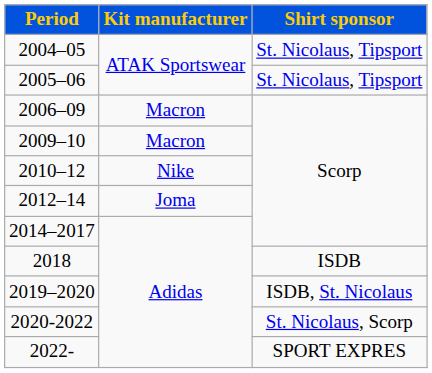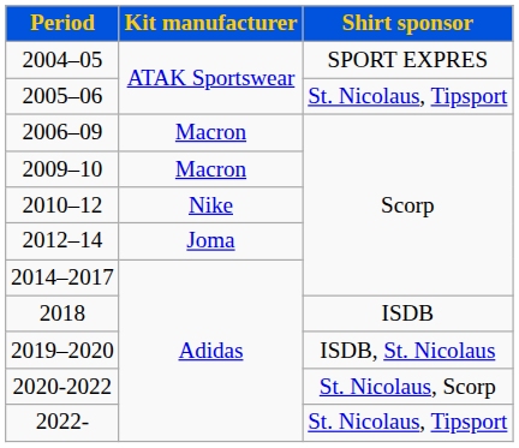2004–05 | Shirt sponsor: St. Nicolaus, Tipsport -> SPORT EXPRES
2022- | Shirt sponsor: SPORT EXPRES -> St. Nicolaus, Tipsport
